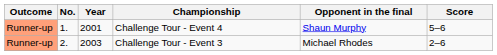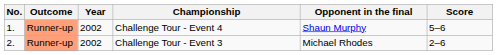columns swapped: Outcome <-> No.
Challenge Tour - Event 4 | Year: 2001 -> 2002
Challenge Tour - Event 3 | Year: 2003 -> 2002
